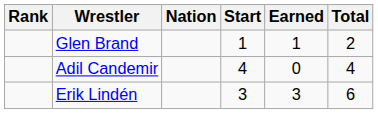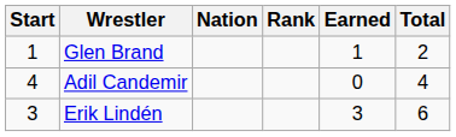columns swapped: Rank <-> Start
